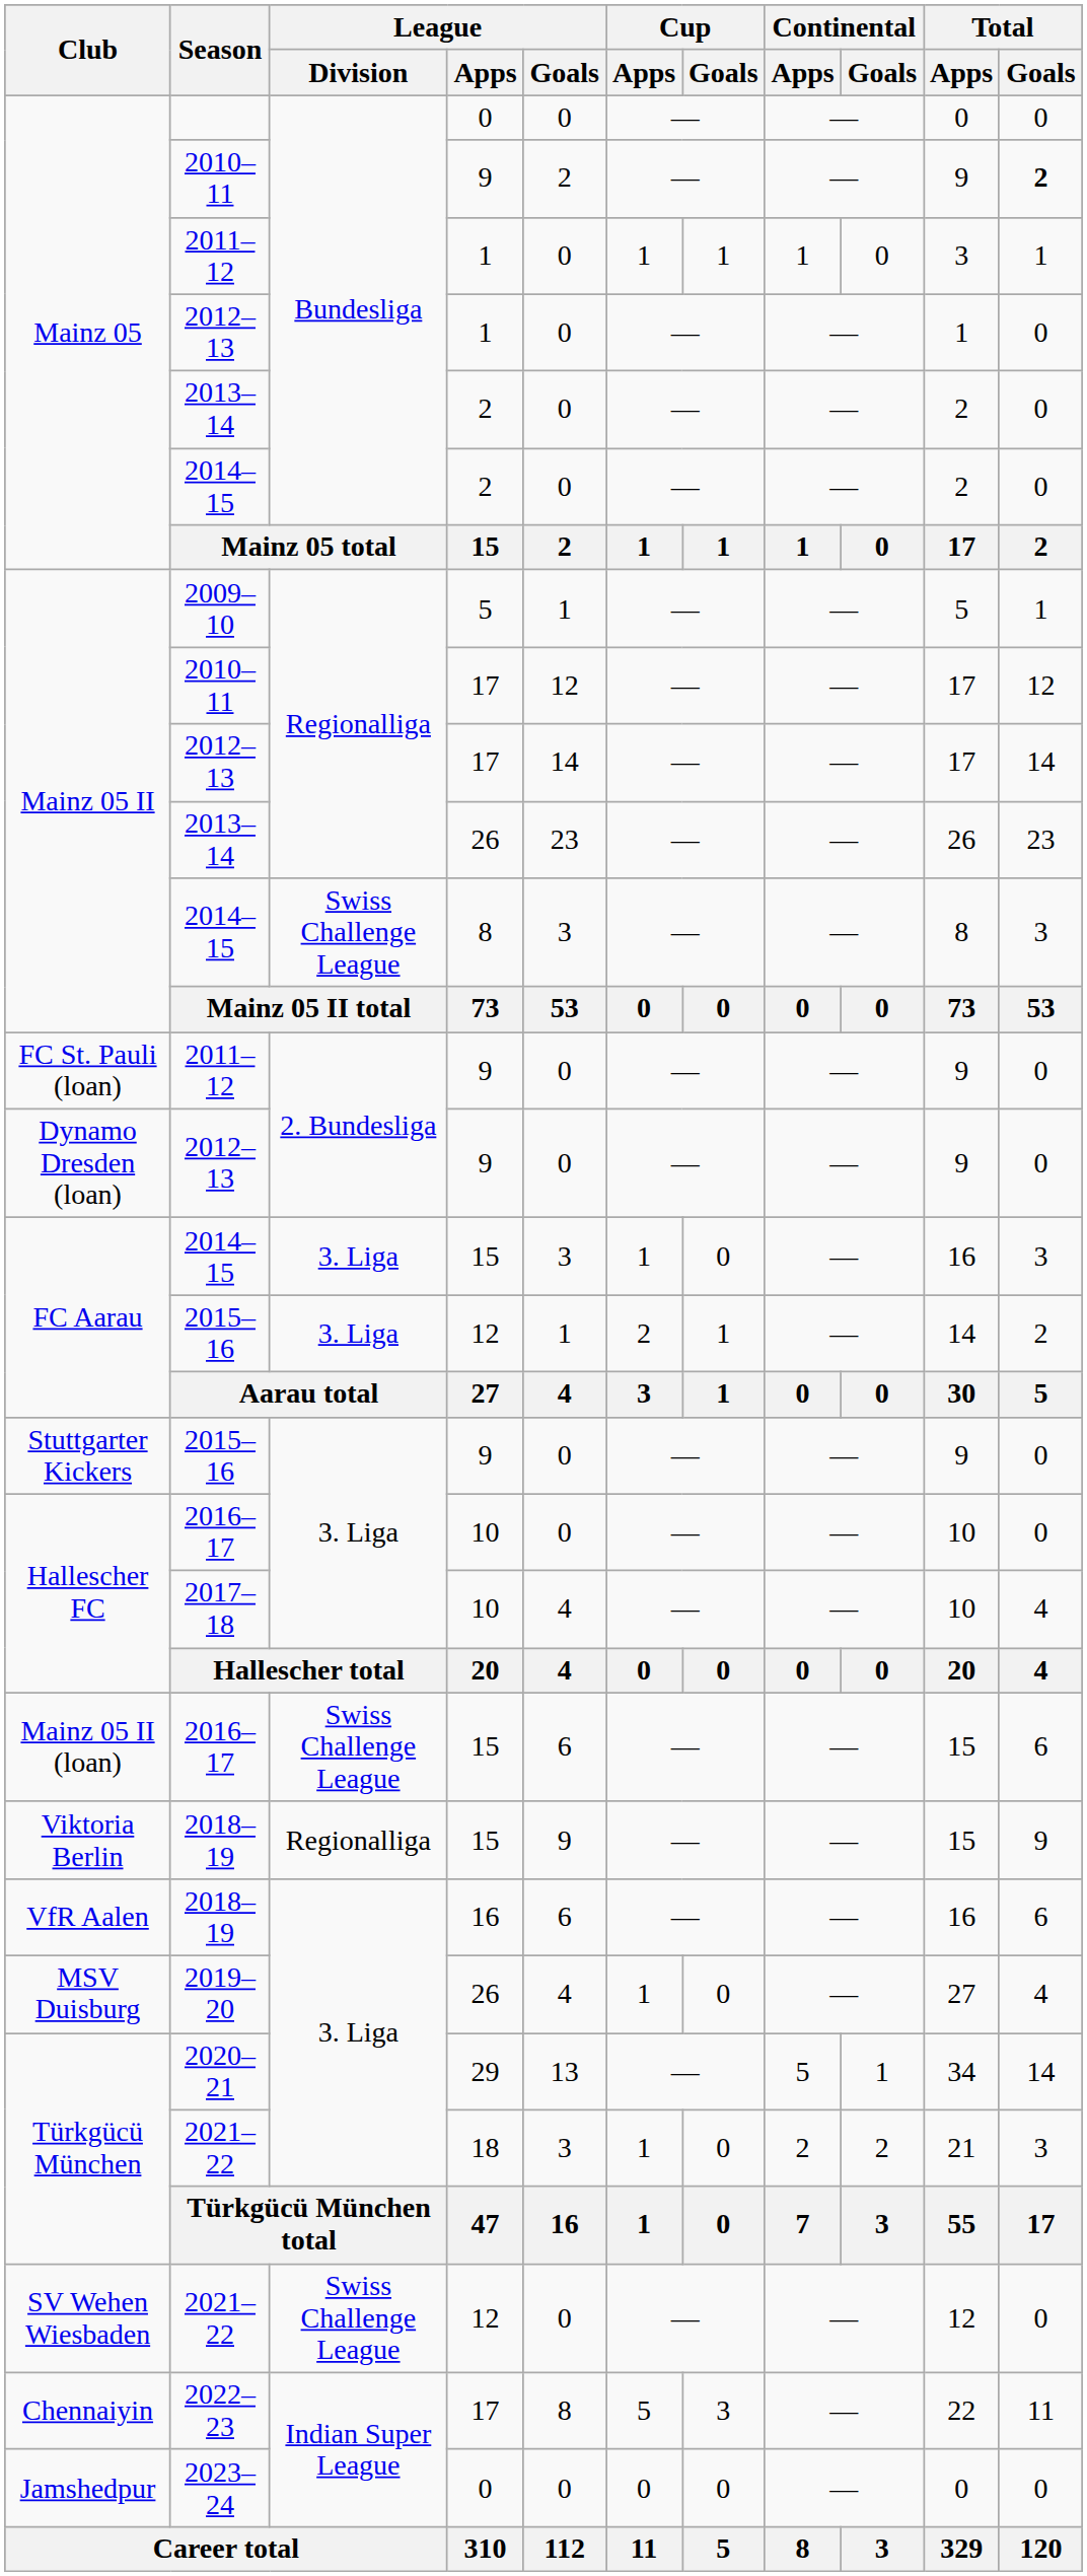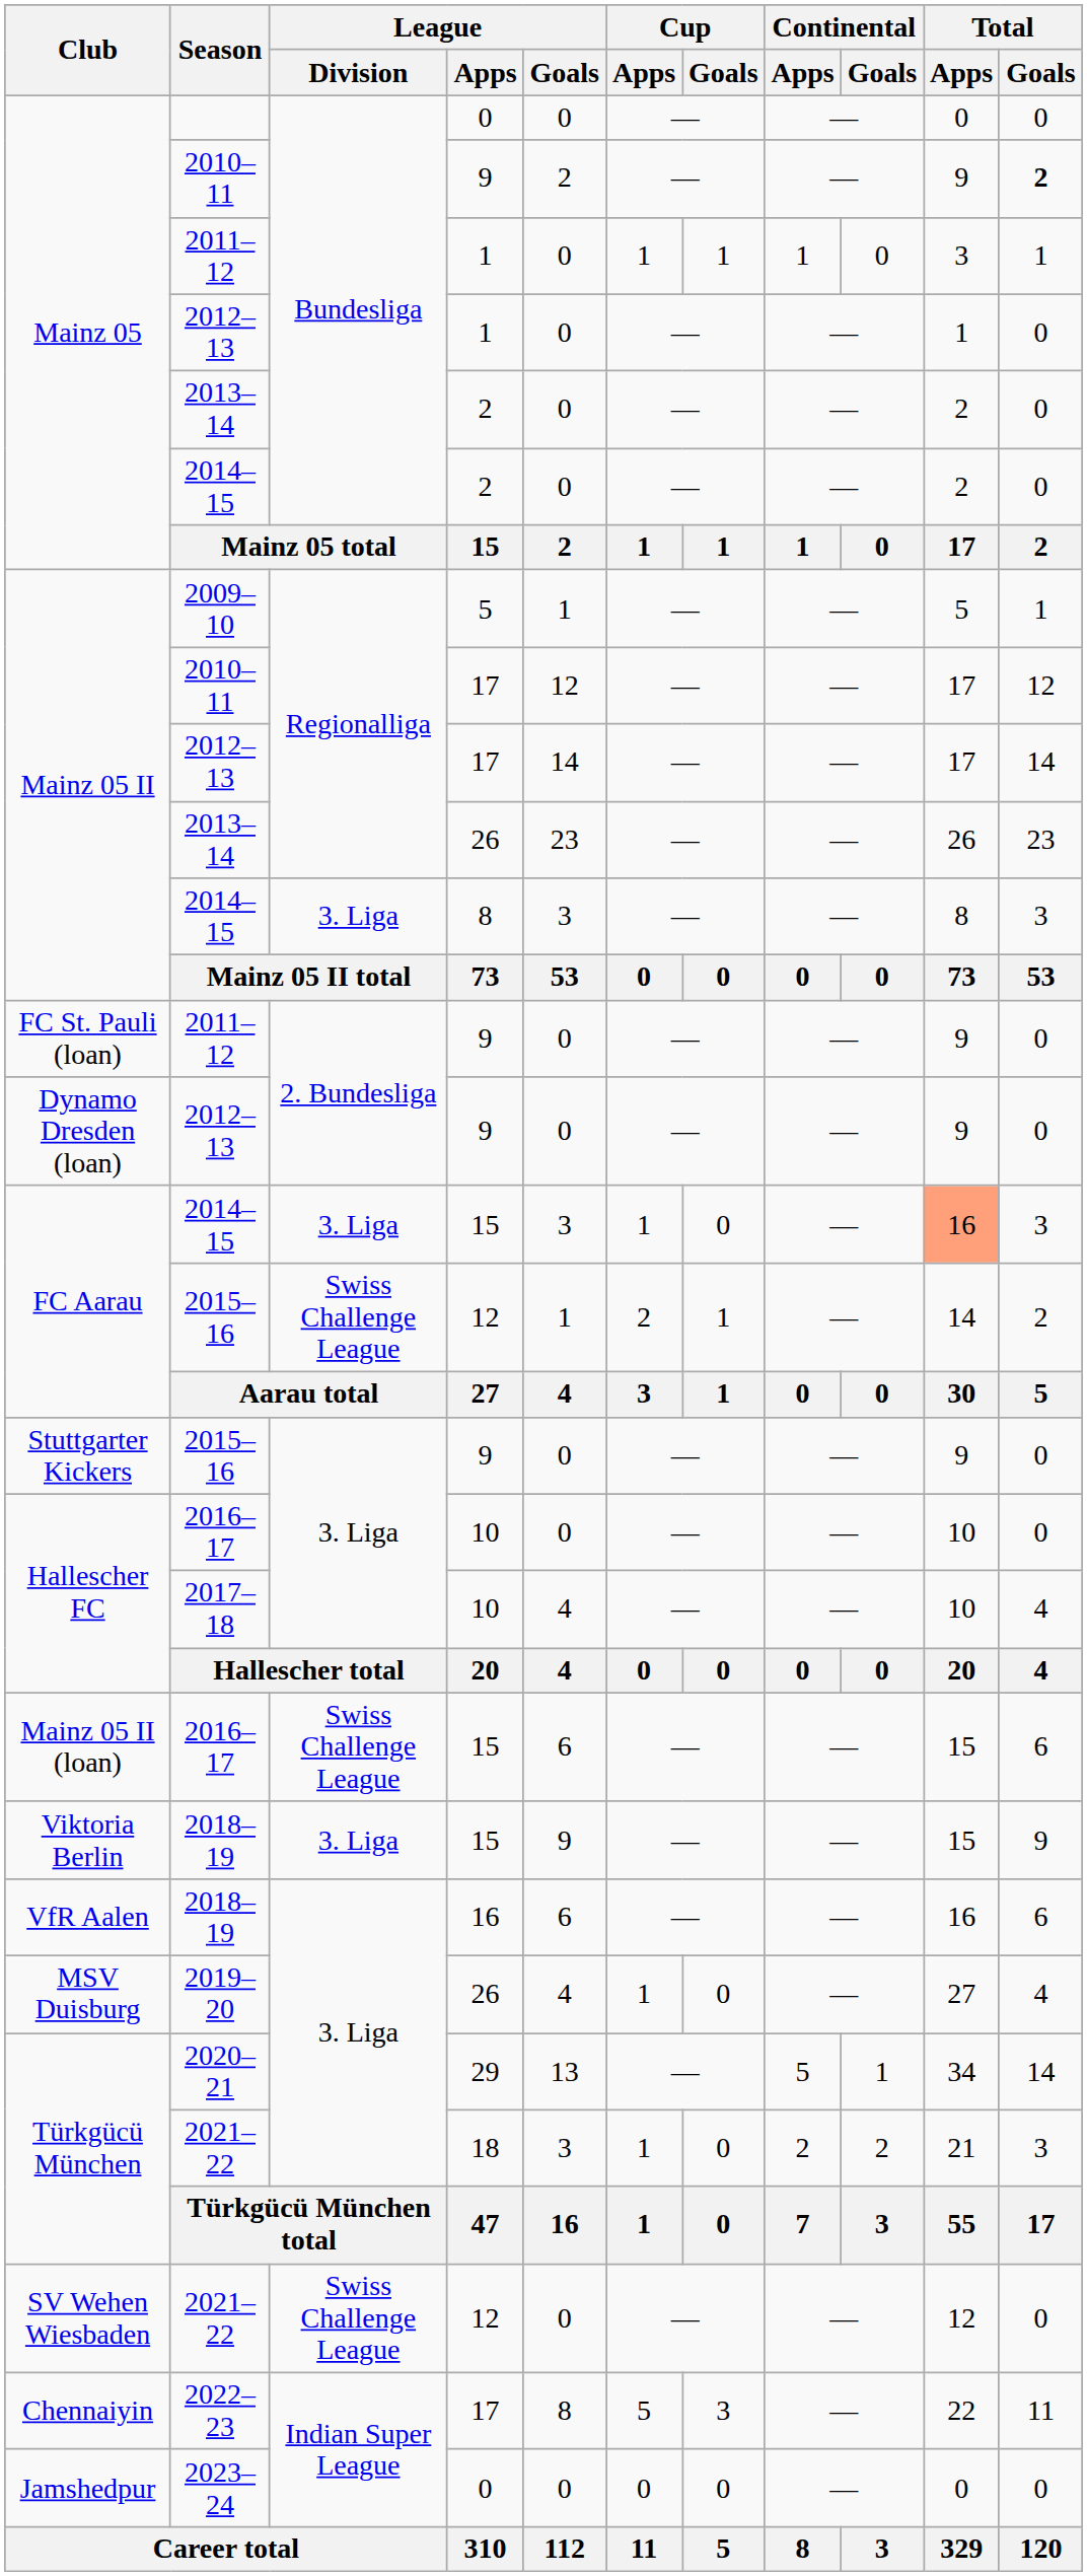Mainz 05 II / 2014–15 | League / Division: Swiss Challenge League -> 3. Liga
FC Aarau / 2014–15 | Total / Apps: no background -> lightsalmon background
FC Aarau / 2015–16 | League / Division: 3. Liga -> Swiss Challenge League
Viktoria Berlin / 2018–19 | League / Division: Regionalliga -> 3. Liga
